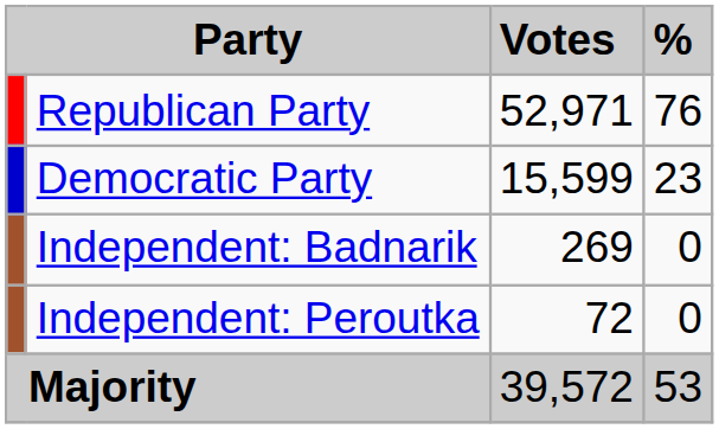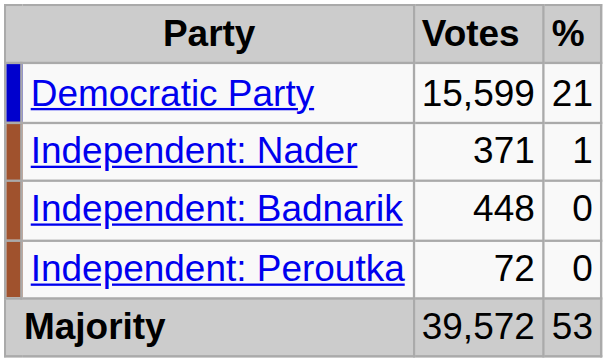- row: Republican Party | 52,971 | 76
Democratic Party | %: 23 -> 21
+ row: Independent: Nader | 371 | 1
Independent: Badnarik | Votes: 269 -> 448
